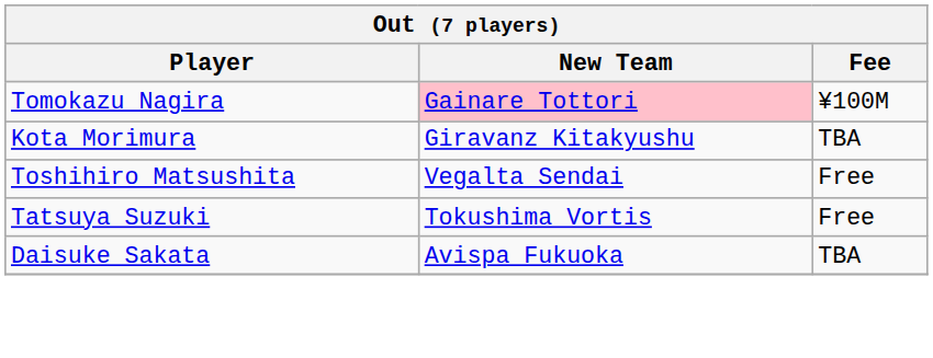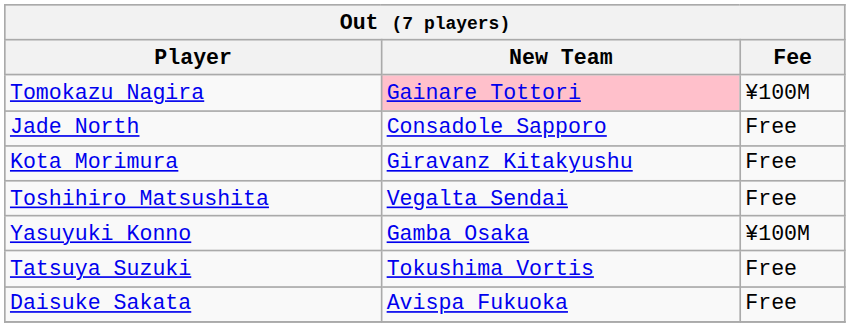+ row: Jade North | Consadole Sapporo | Free
Kota Morimura | Fee: TBA -> Free
+ row: Yasuyuki Konno | Gamba Osaka | ¥100M
Daisuke Sakata | Fee: TBA -> Free
